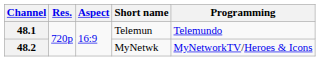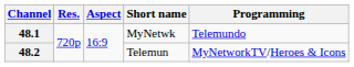48.1 | Short name: Telemun -> MyNetwk
48.2 | Short name: MyNetwk -> Telemun
